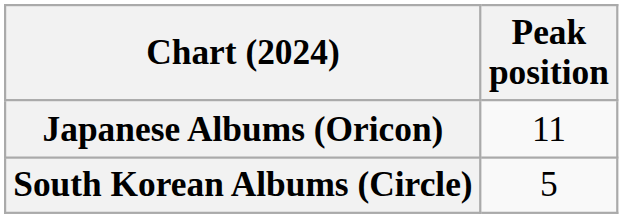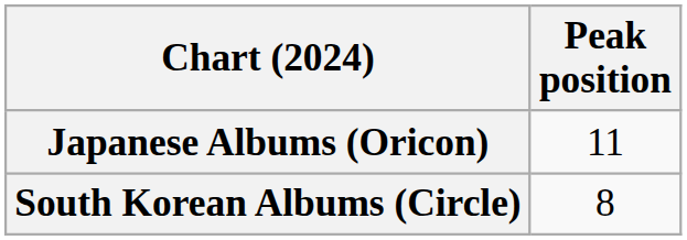South Korean Albums (Circle) | Peak position: 5 -> 8
